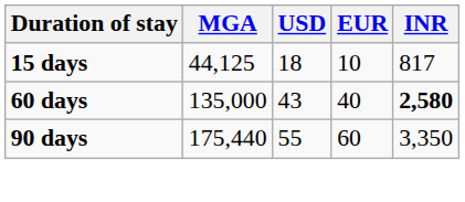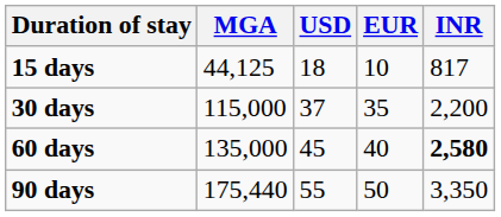+ row: 30 days | 115,000 | 37 | 35 | 2,200
60 days | USD: 43 -> 45
90 days | EUR: 60 -> 50
